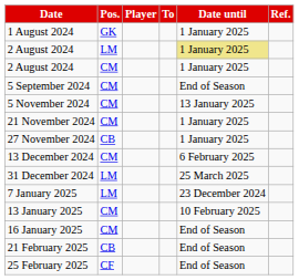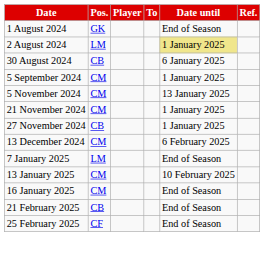1 August 2024 | Date until: 1 January 2025 -> End of Season
- row: 2 August 2024 | CM | 1 January 2025
+ row: 30 August 2024 | CB | 6 January 2025
5 September 2024 | Date until: End of Season -> 1 January 2025
- row: 31 December 2024 | LM | 25 March 2025
7 January 2025 | Date until: 23 December 2024 -> End of Season
